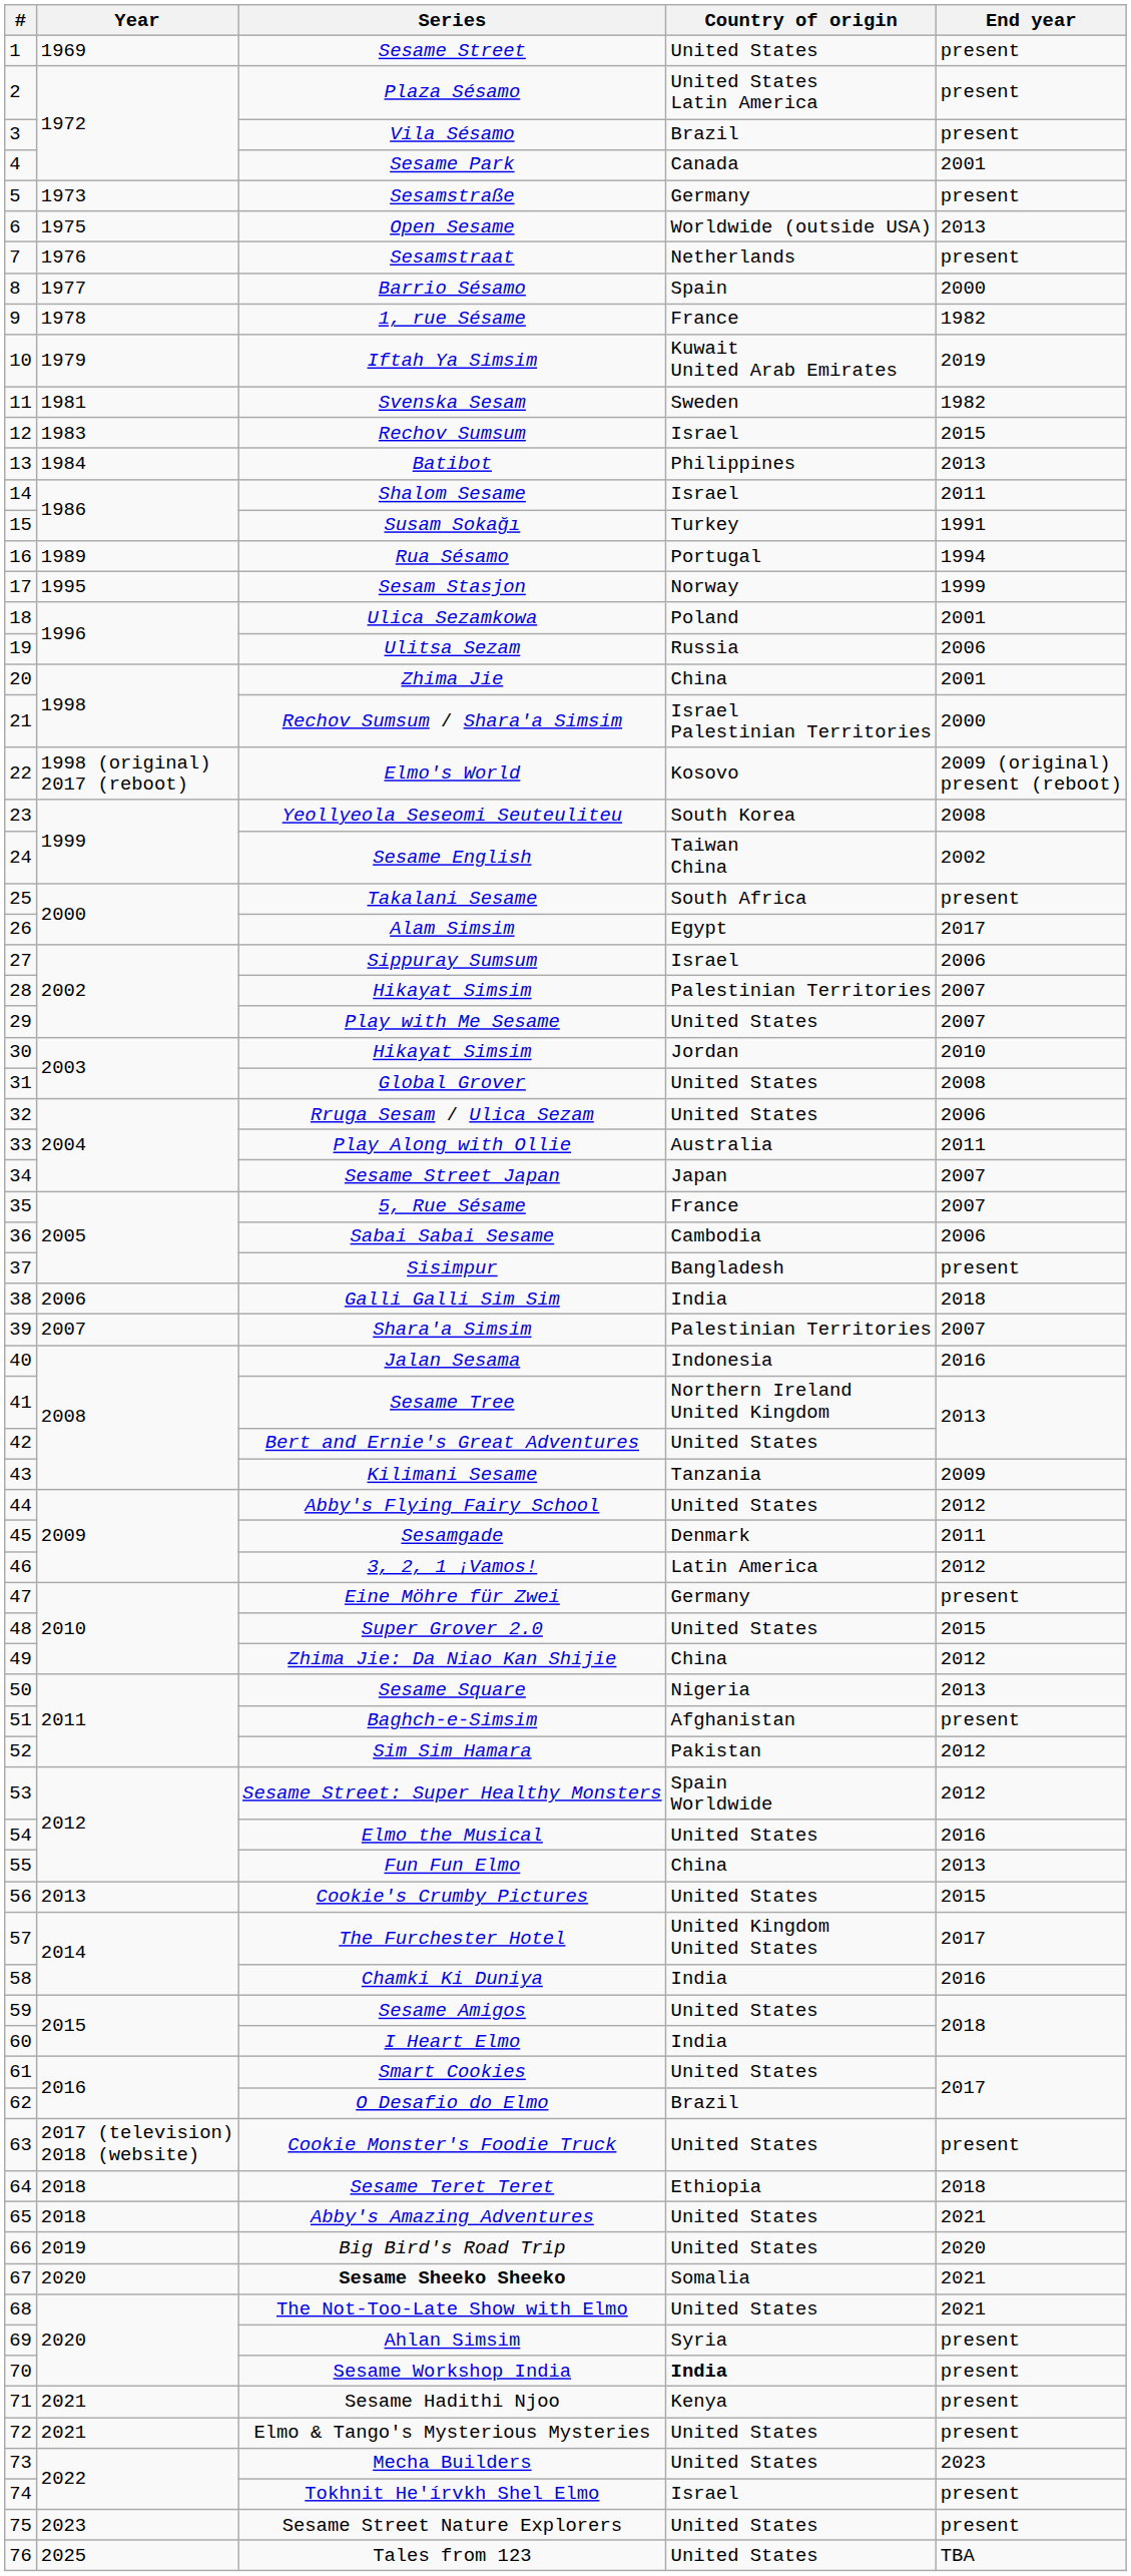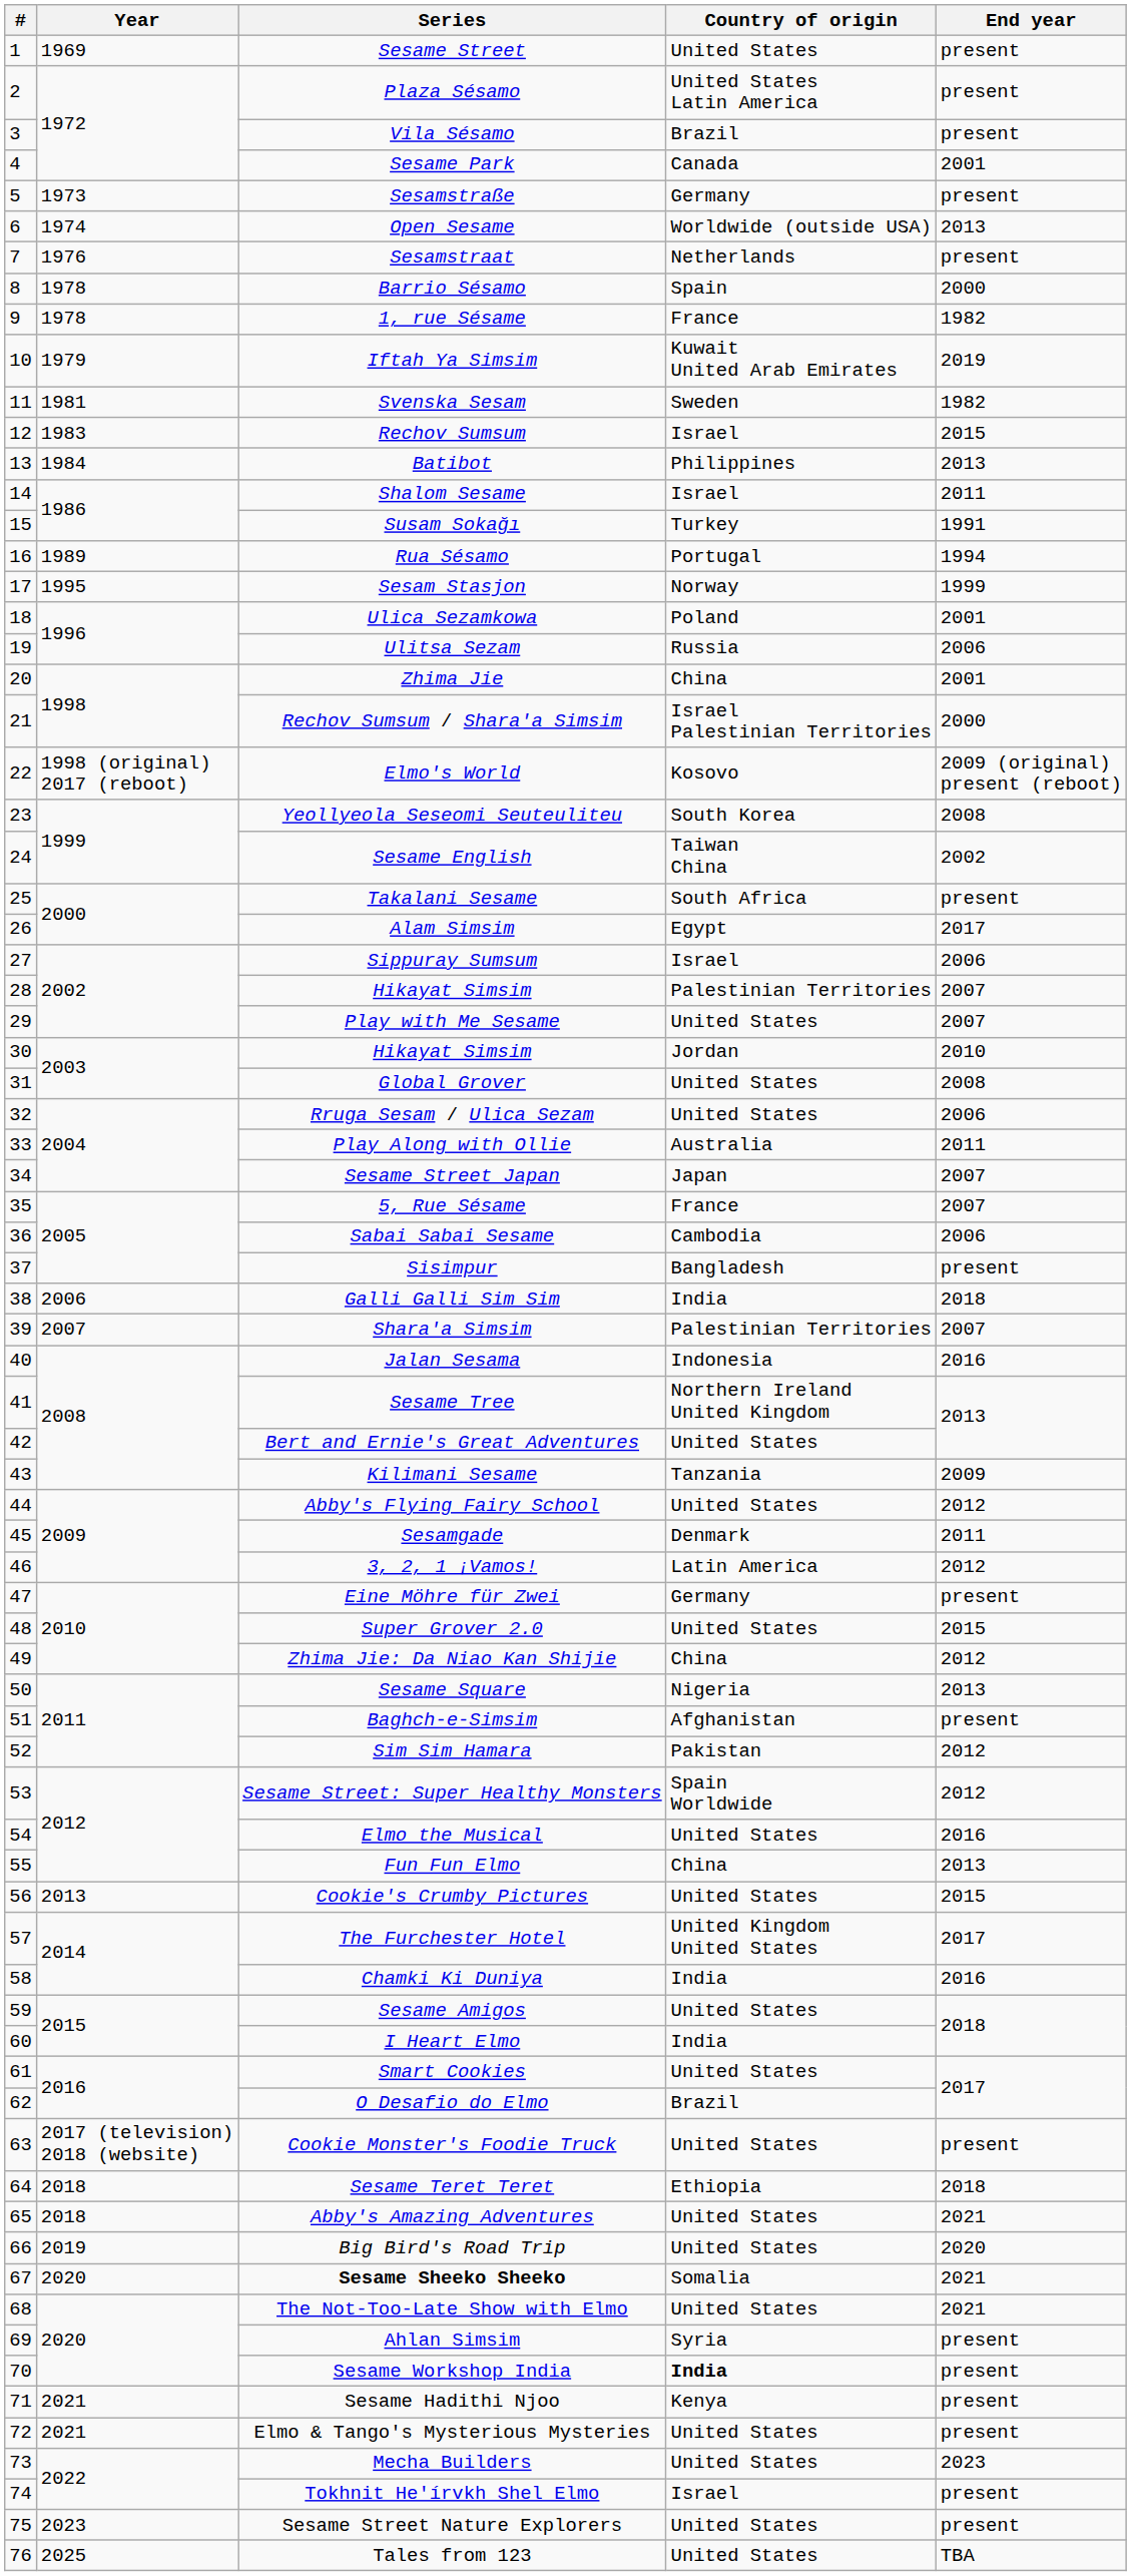Open Sesame | Year: 1975 -> 1974
Barrio Sésamo | Year: 1977 -> 1978
